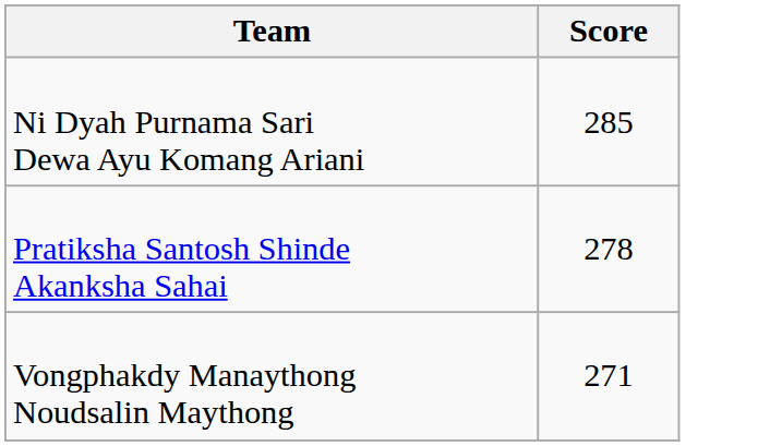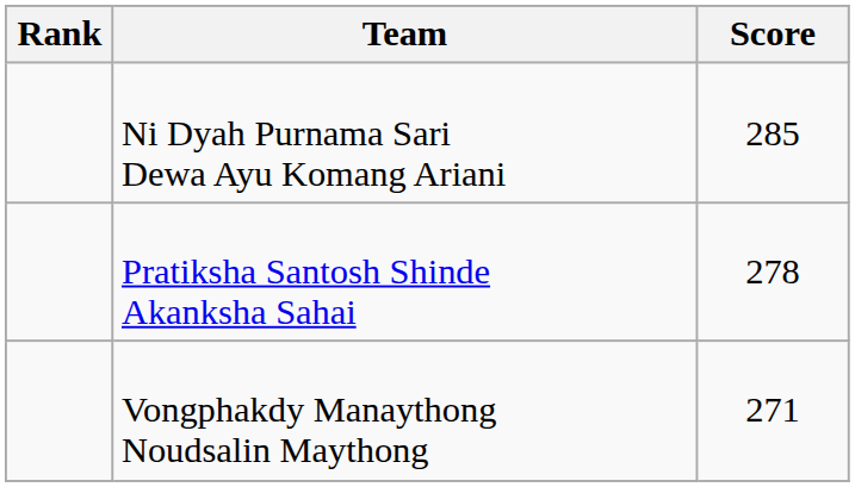+ column: Rank
